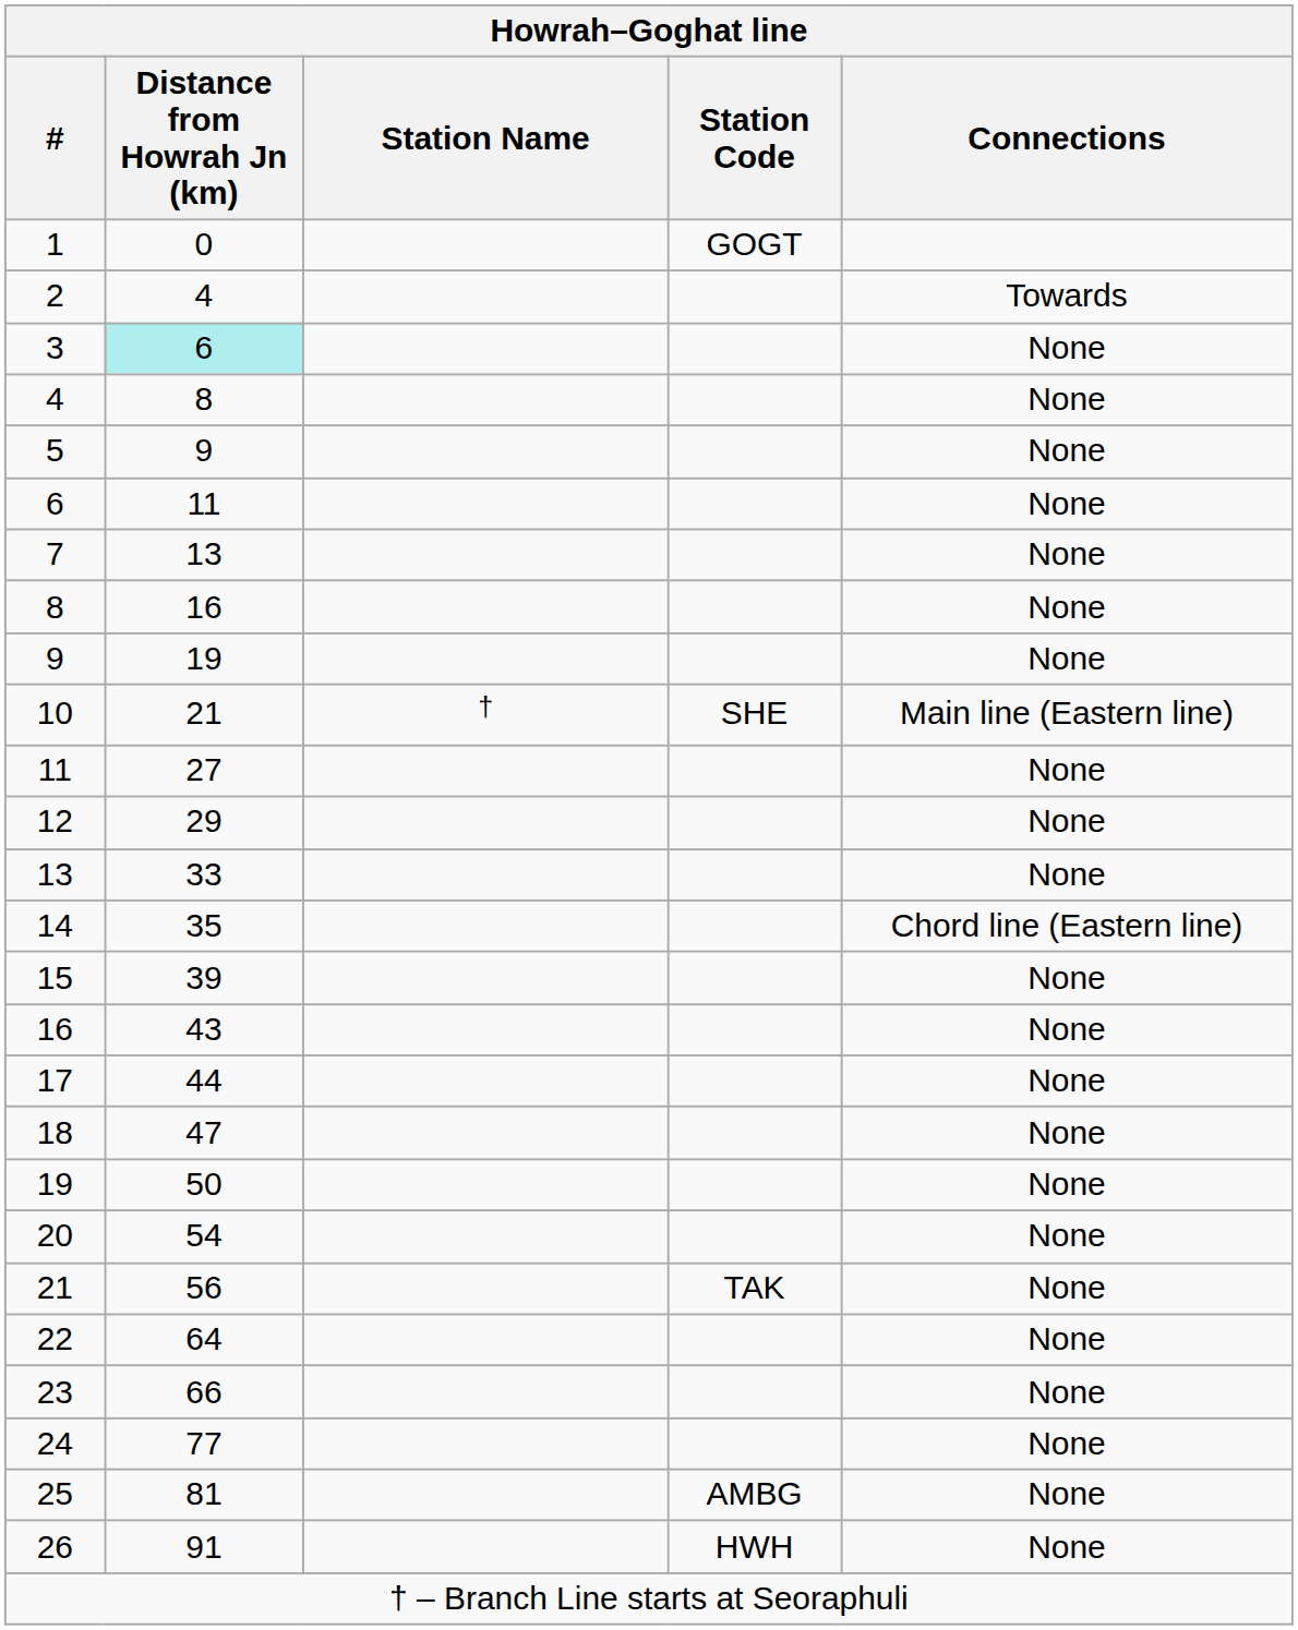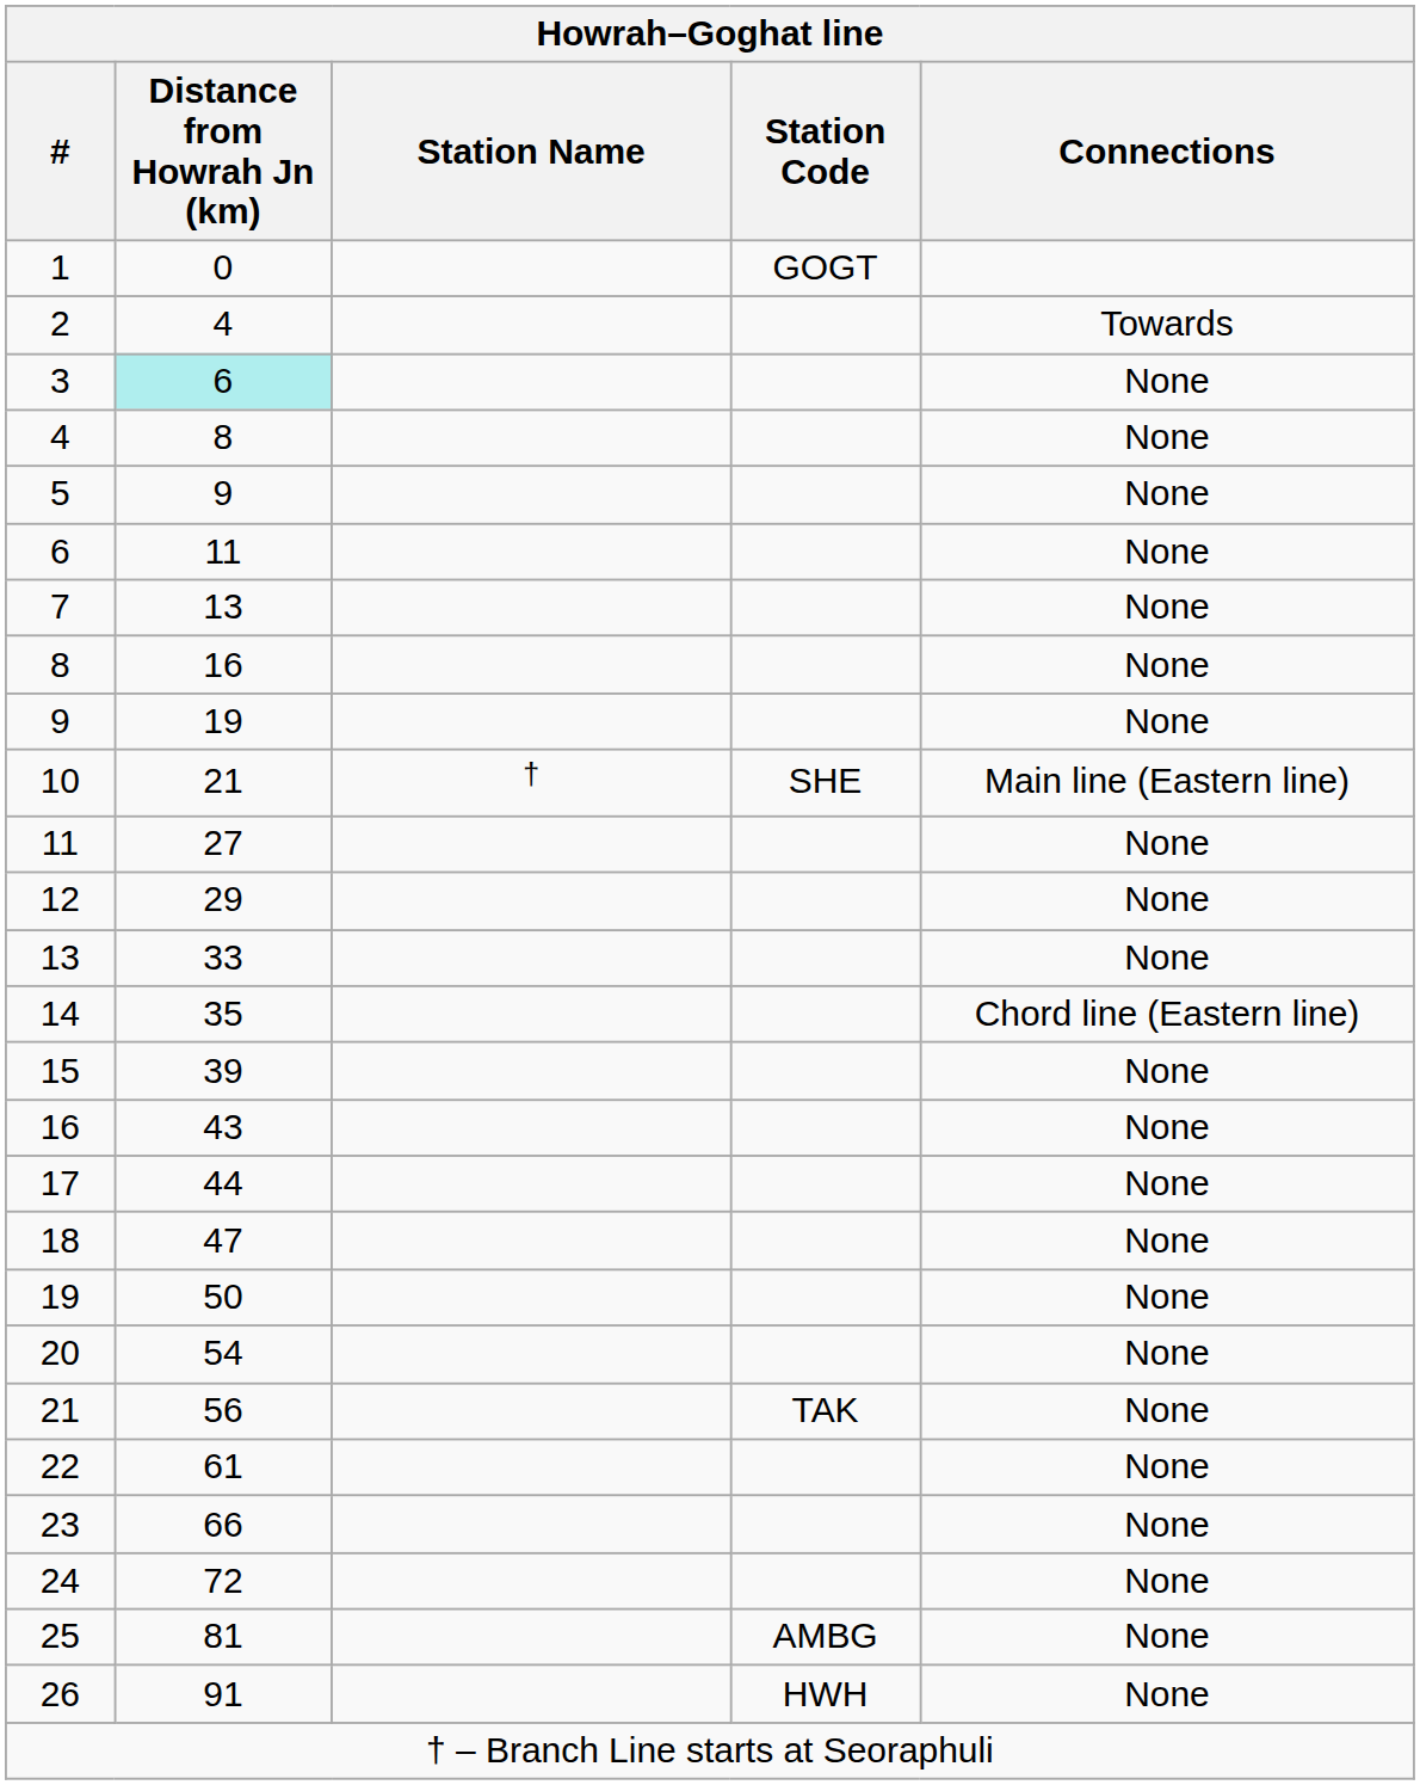22 | Distance from Howrah Jn (km): 64 -> 61
24 | Distance from Howrah Jn (km): 77 -> 72
